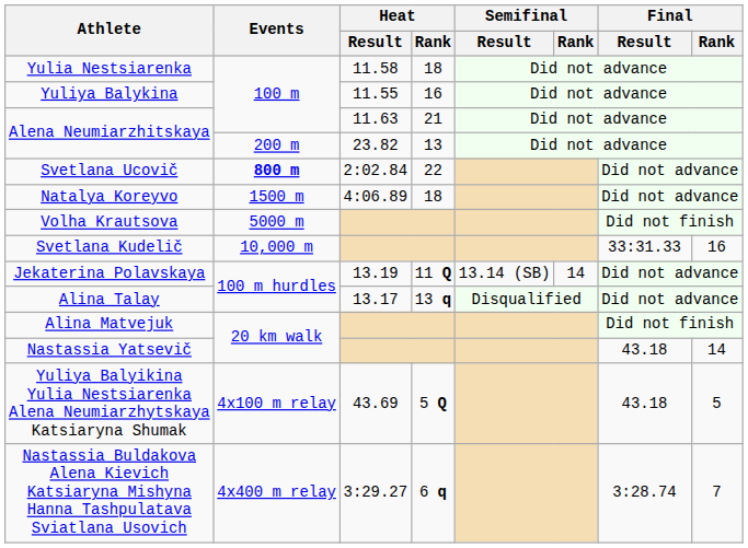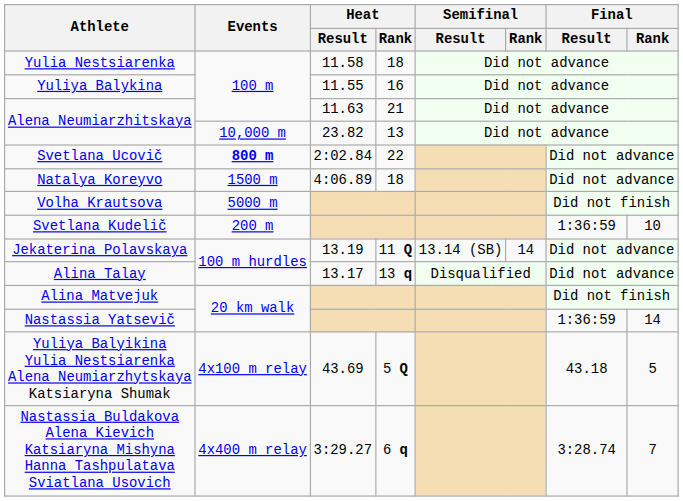Alena Neumiarzhitskaya / 23.82 | Events: 200 m -> 10,000 m
Svetlana Kudelič | Events: 10,000 m -> 200 m
Svetlana Kudelič | Final / Result: 33:31.33 -> 1:36:59
Svetlana Kudelič | Final / Rank: 16 -> 10
Nastassia Yatsevič | Final / Result: 43.18 -> 1:36:59
